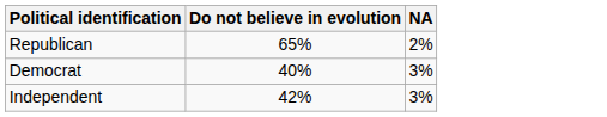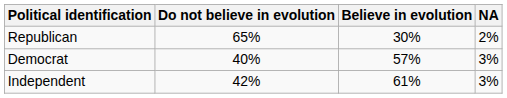+ column: Believe in evolution | 30% | 57% | 61%
